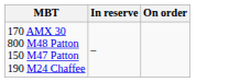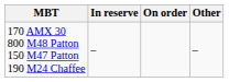+ column: Other | –
